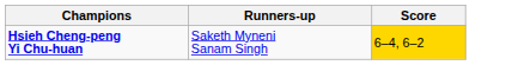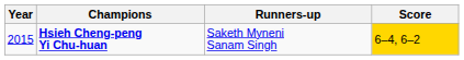+ column: Year | 2015
